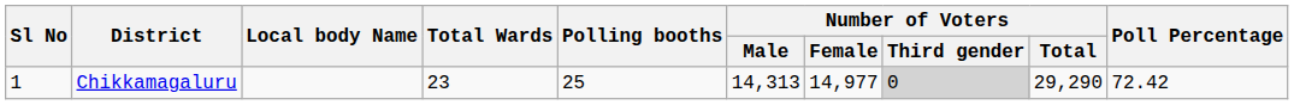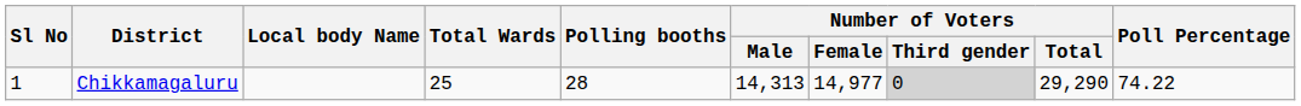Chikkamagaluru | Total Wards: 23 -> 25
Chikkamagaluru | Polling booths: 25 -> 28
Chikkamagaluru | Poll Percentage: 72.42 -> 74.22
